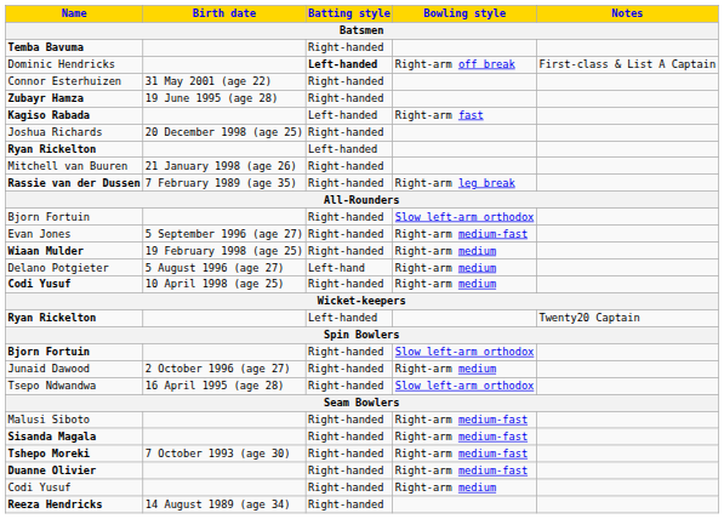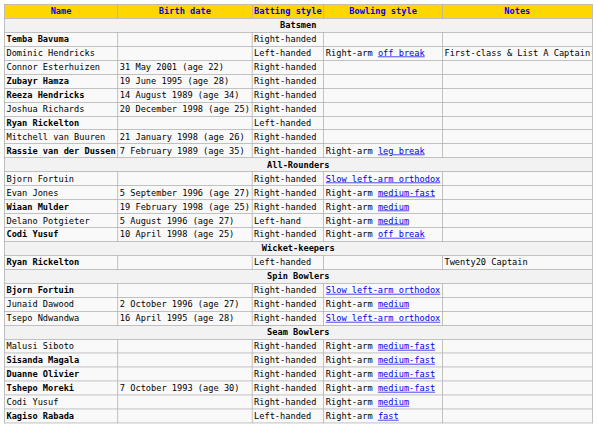Dominic Hendricks | Batting style: bold -> normal
rows swapped: Reeza Hendricks <-> Kagiso Rabada
Codi Yusuf / 10 April 1998 (age 25) | Bowling style: Right-arm medium -> Right-arm off break
rows swapped: Tshepo Moreki <-> Duanne Olivier
